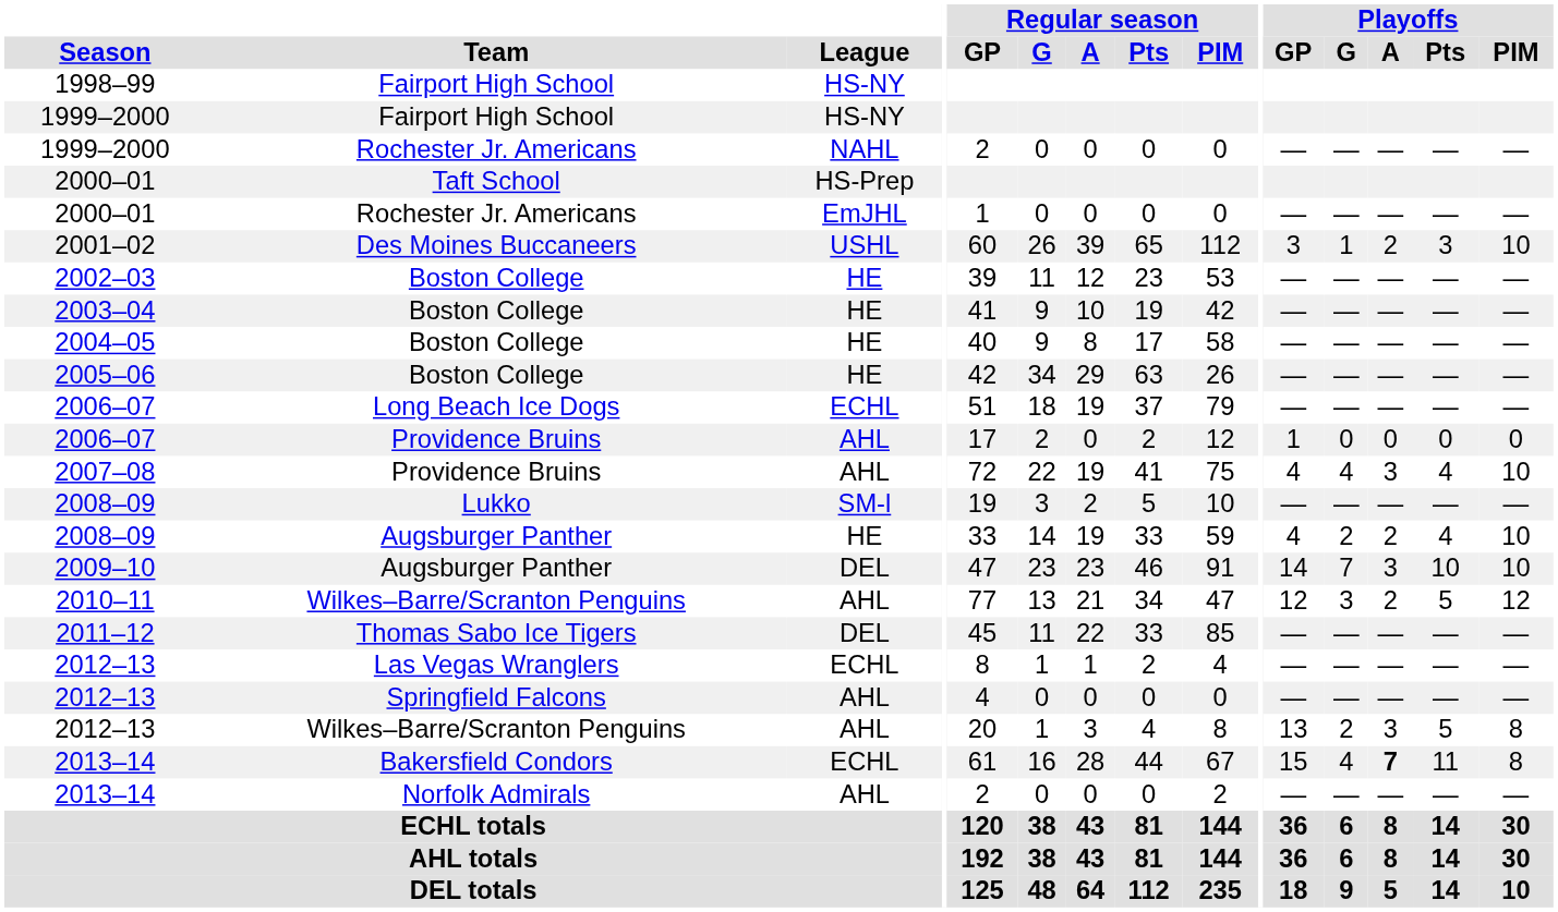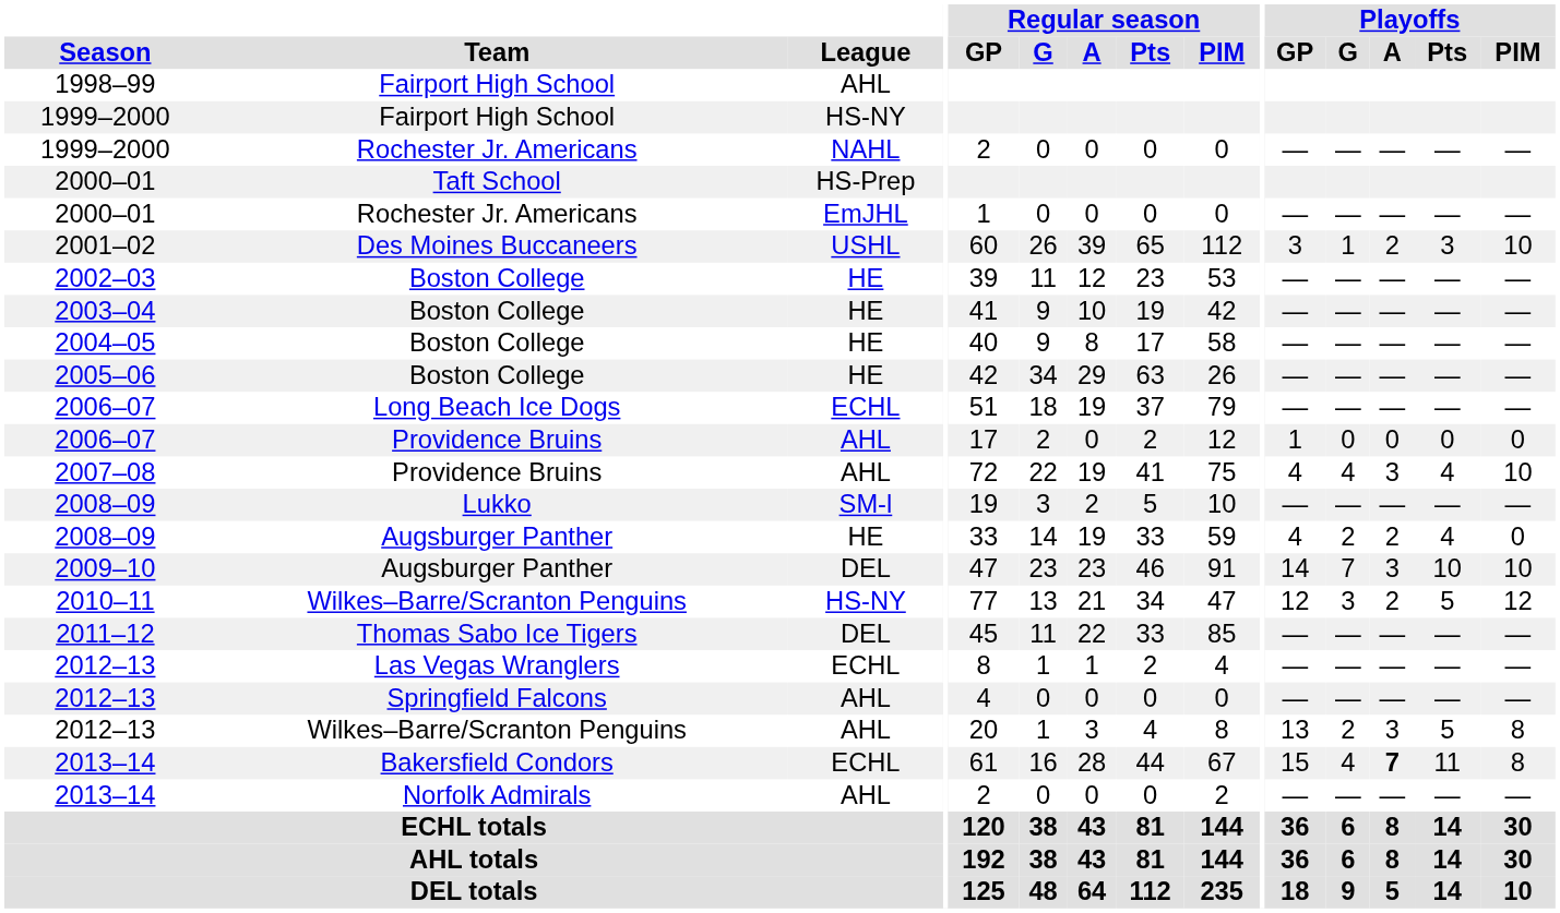1998–99 | League: HS-NY -> AHL
2008–09 / Augsburger Panther | Playoffs / PIM: 10 -> 0
2010–11 | League: AHL -> HS-NY
